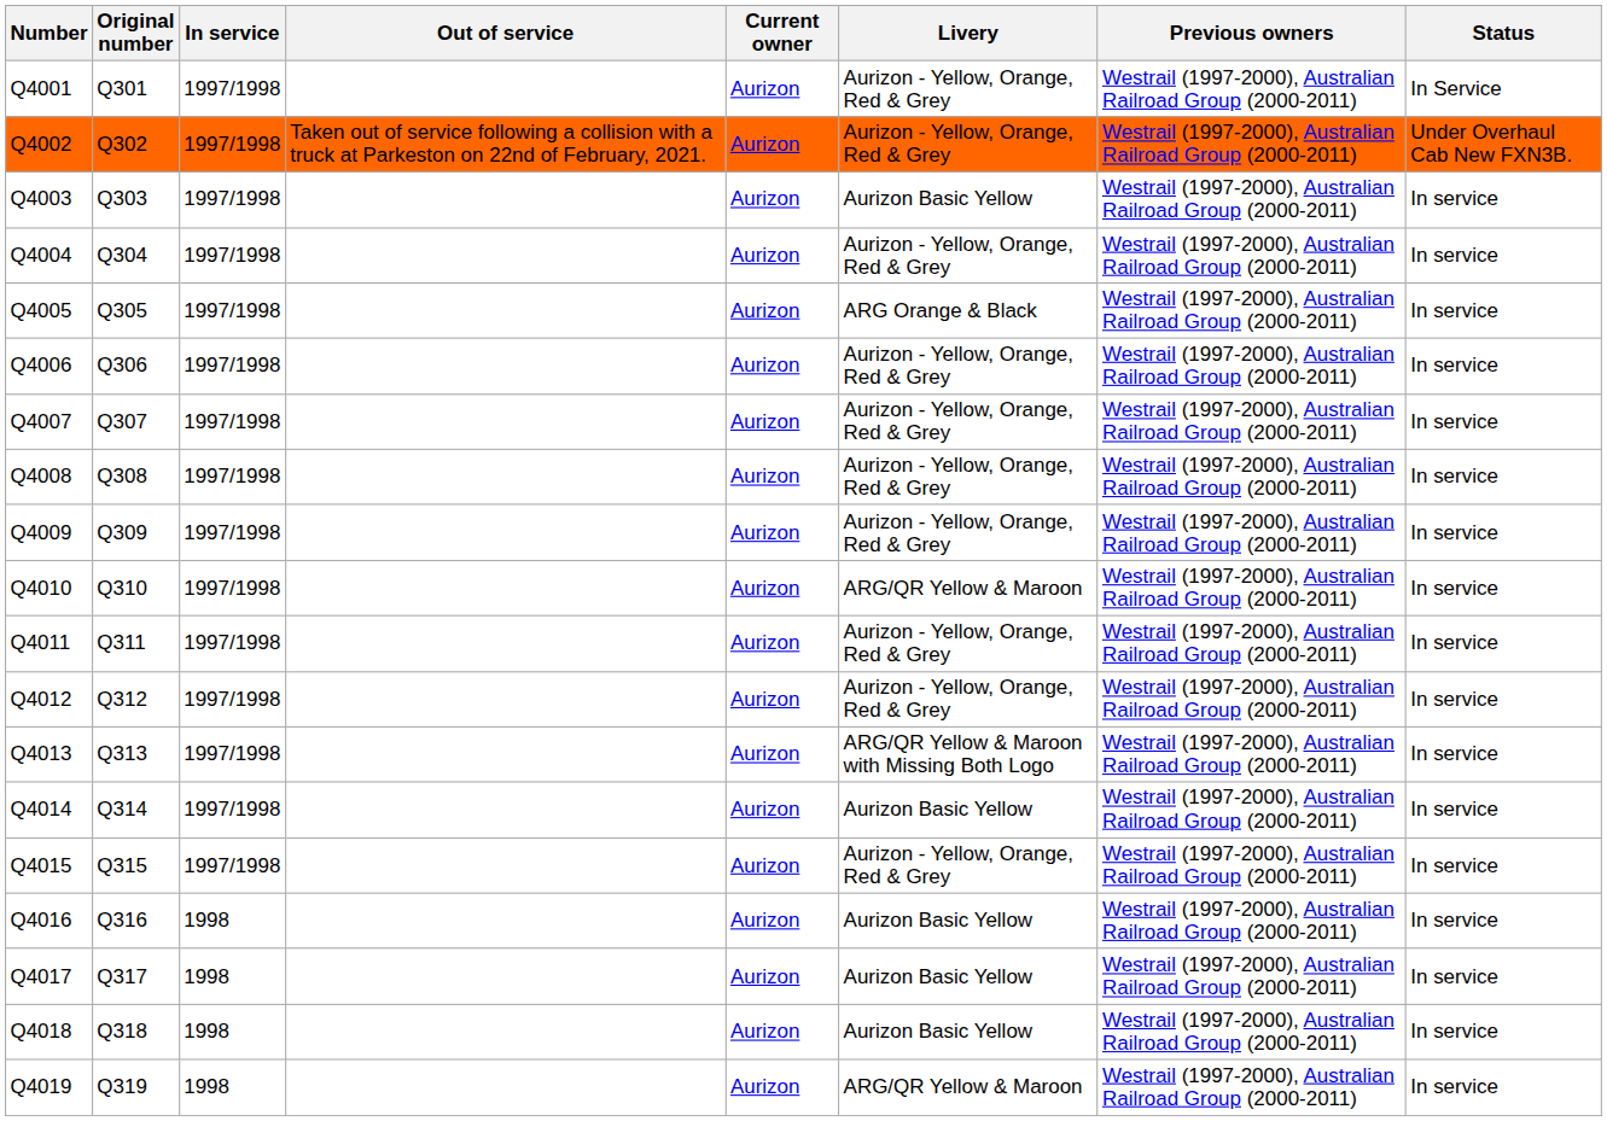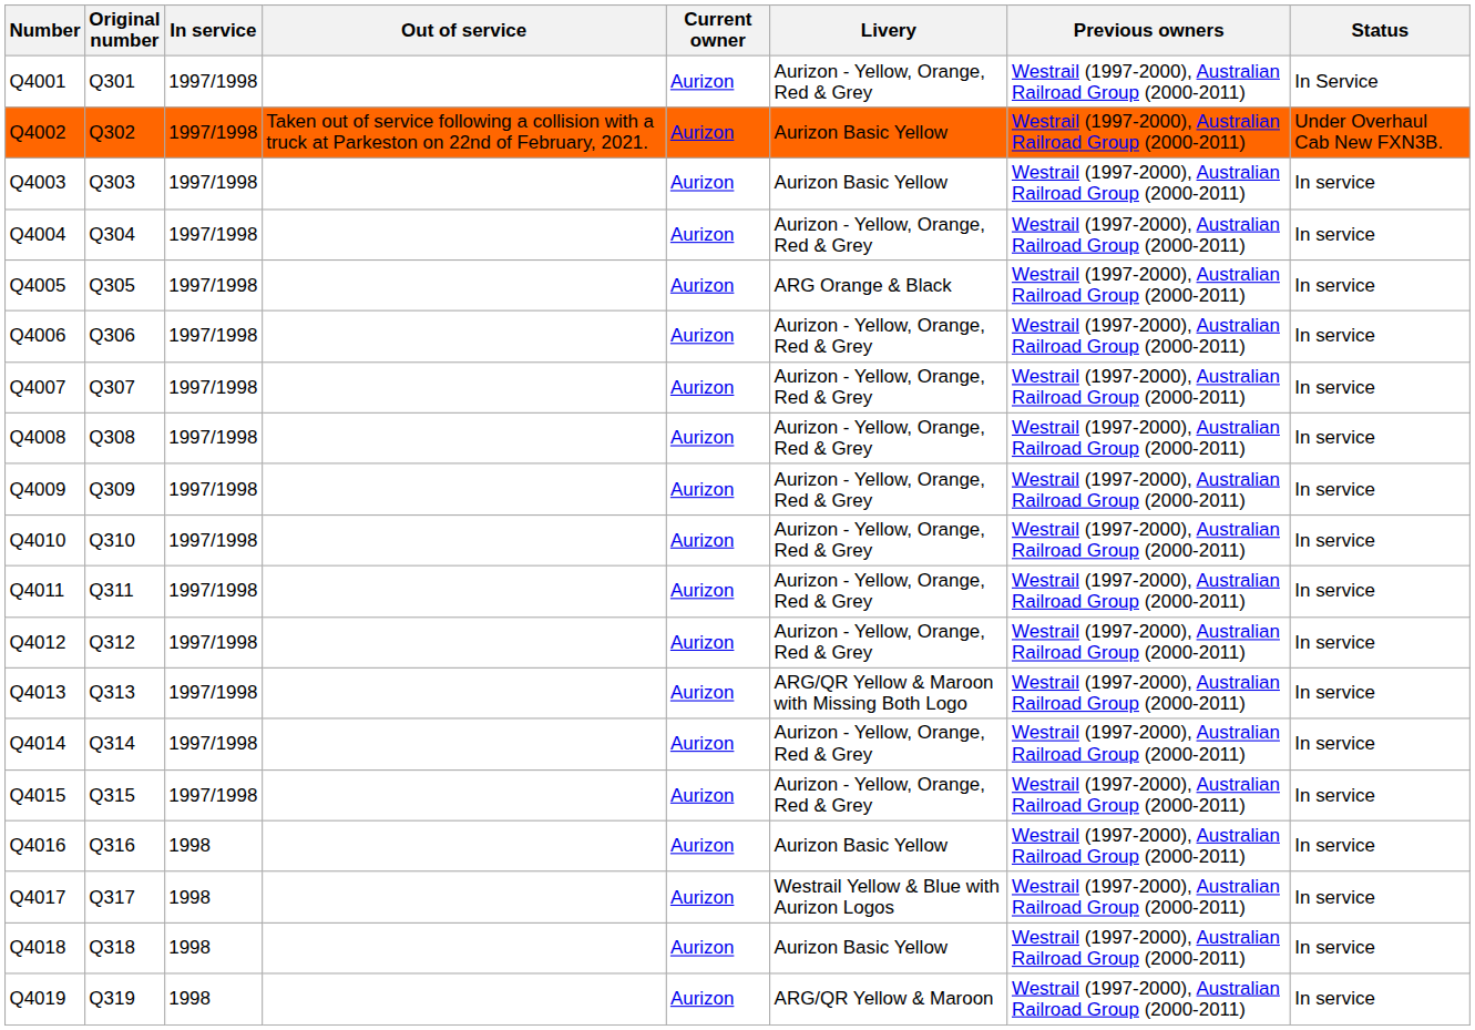Q4002 | Livery: Aurizon - Yellow, Orange, Red & Grey -> Aurizon Basic Yellow
Q4010 | Livery: ARG/QR Yellow & Maroon -> Aurizon - Yellow, Orange, Red & Grey
Q4014 | Livery: Aurizon Basic Yellow -> Aurizon - Yellow, Orange, Red & Grey
Q4017 | Livery: Aurizon Basic Yellow -> Westrail Yellow & Blue with Aurizon Logos
